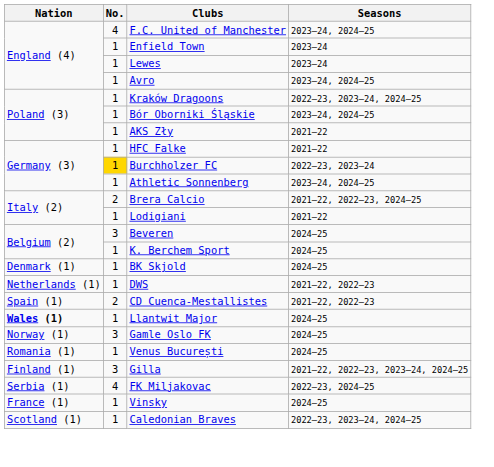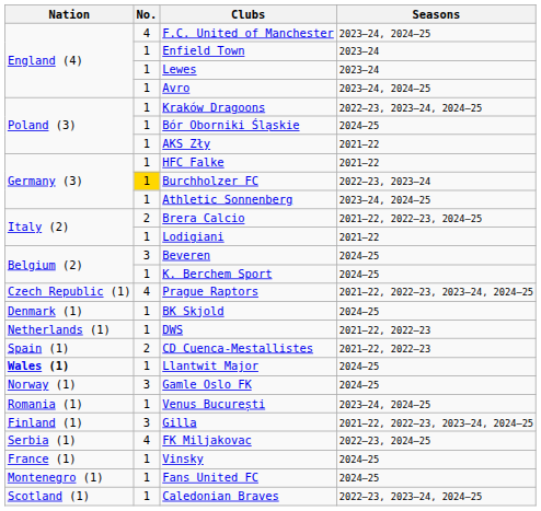Bór Oborniki Śląskie | Seasons: 2023–24, 2024–25 -> 2024–25
+ row: Czech Republic (1) | 4 | Prague Raptors | 2021–22, 2022–23, 2023–24, 2024–25
Venus București | Seasons: 2024–25 -> 2023–24, 2024–25
+ row: Montenegro (1) | 1 | Fans United FC | 2024–25
